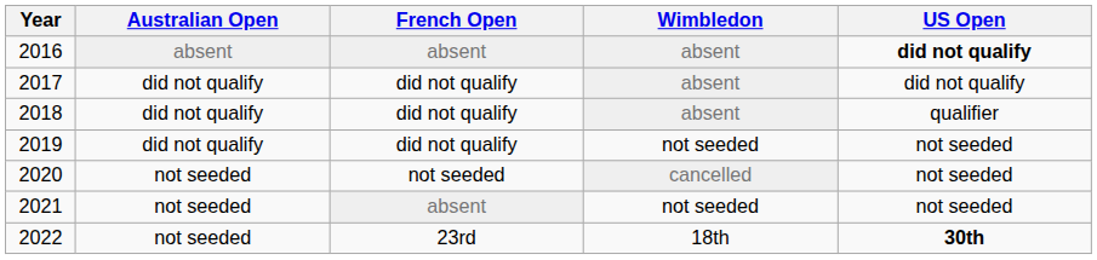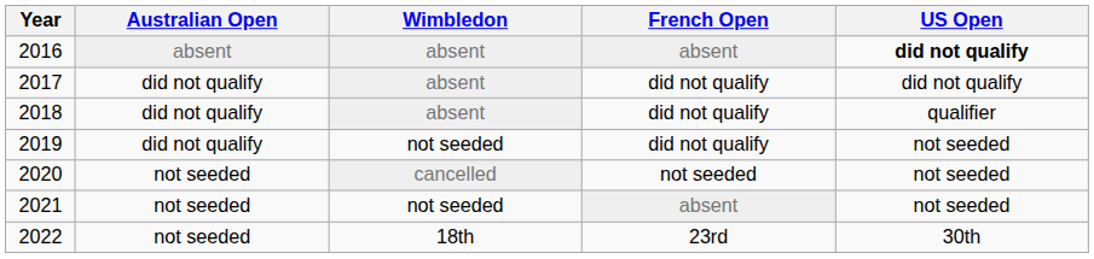columns swapped: French Open <-> Wimbledon
2022 | US Open: bold -> normal
